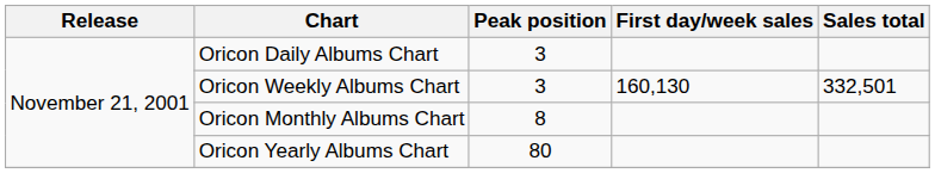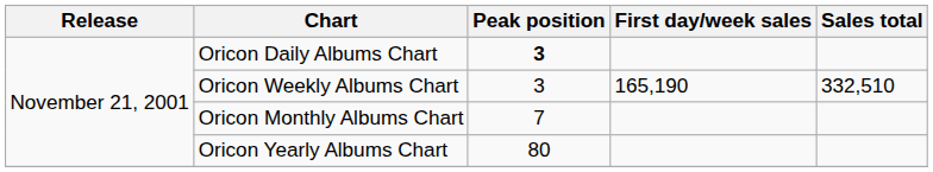Oricon Daily Albums Chart | Peak position: normal -> bold
Oricon Weekly Albums Chart | First day/week sales: 160,130 -> 165,190
Oricon Weekly Albums Chart | Sales total: 332,501 -> 332,510
Oricon Monthly Albums Chart | Peak position: 8 -> 7
